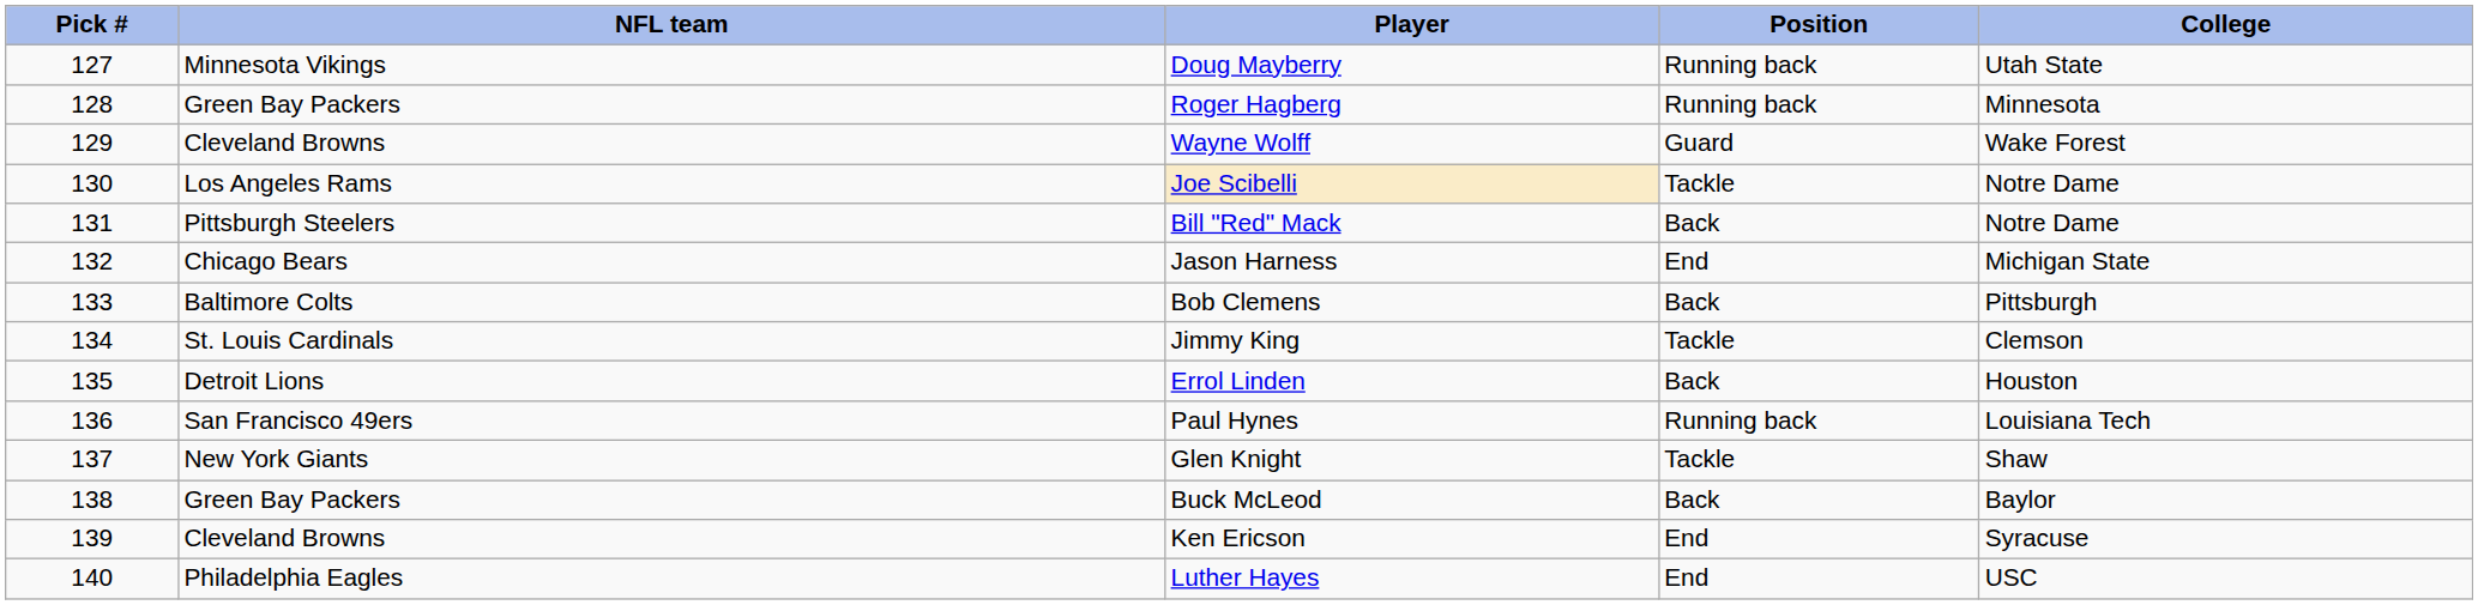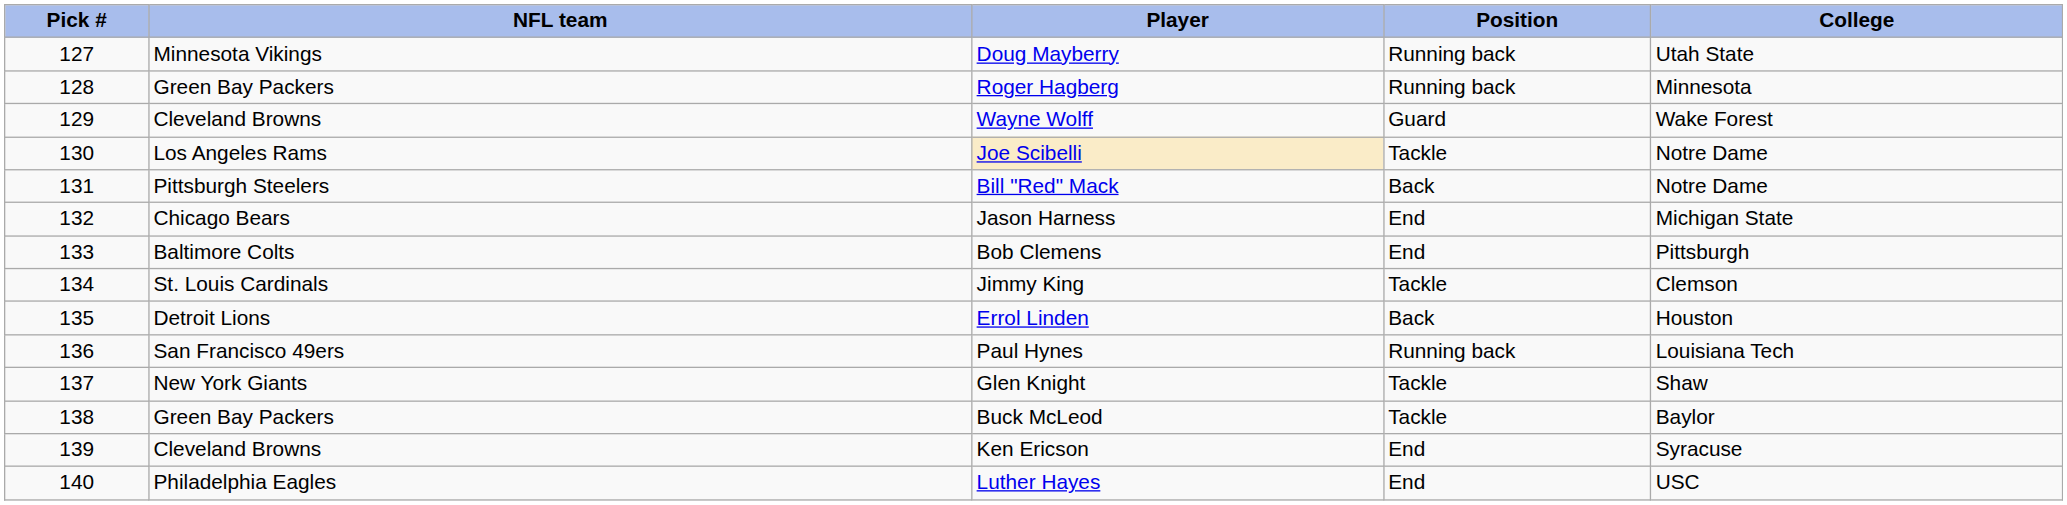Bob Clemens | Position: Back -> End
Buck McLeod | Position: Back -> Tackle
